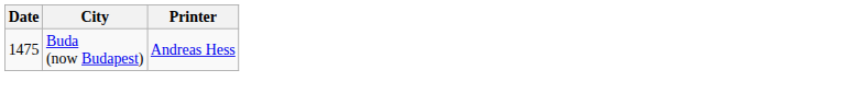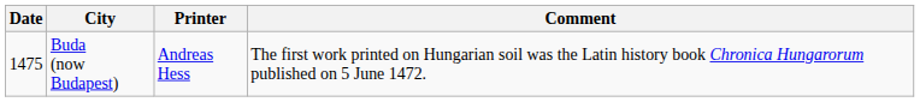+ column: Comment | The first work printed on Hungarian soil was the Latin history book Chronica Hungarorum published on 5 June 1472.
